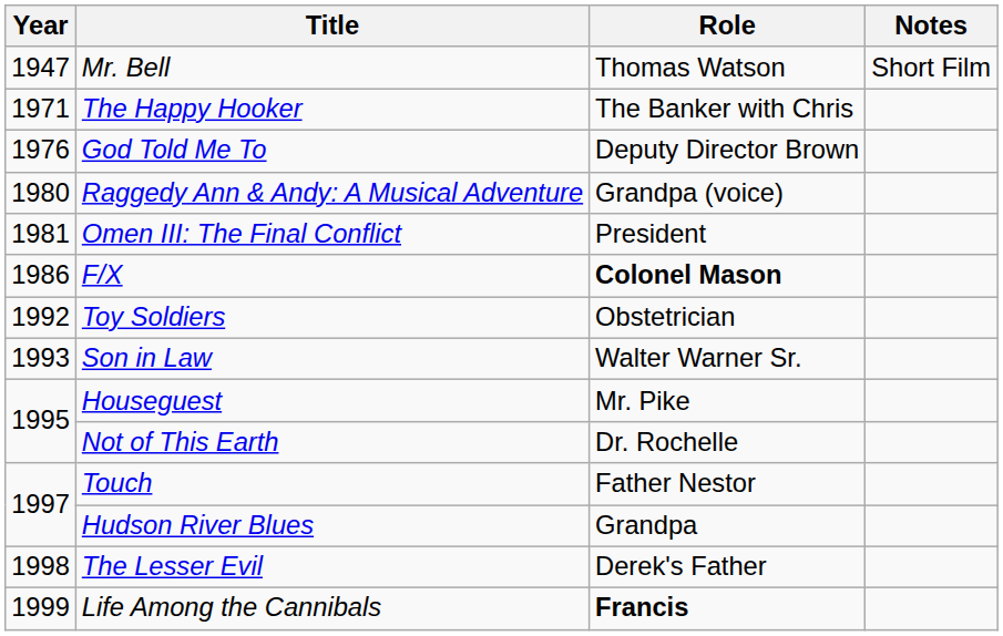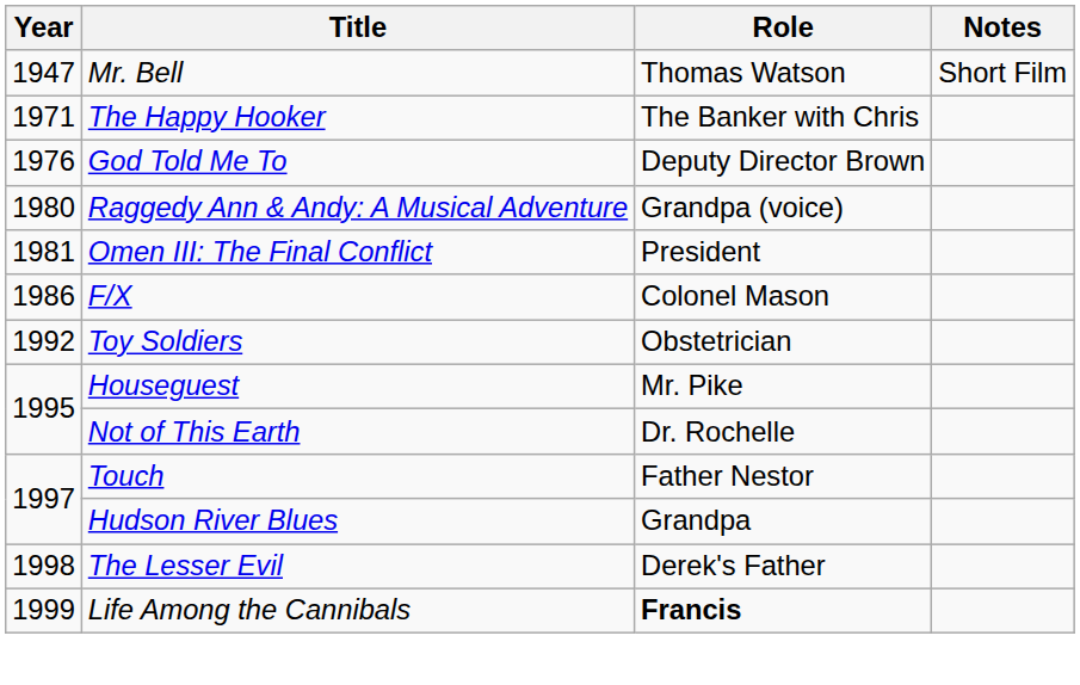F/X | Role: bold -> normal
- row: 1993 | Son in Law | Walter Warner Sr.
